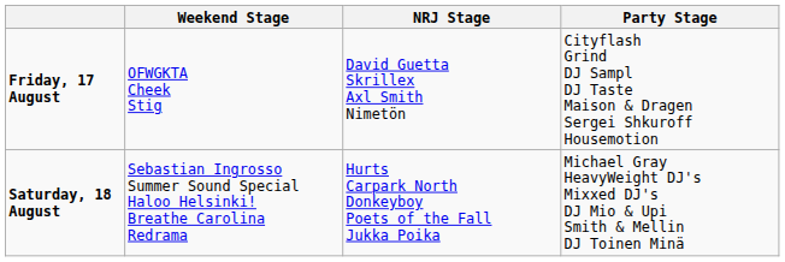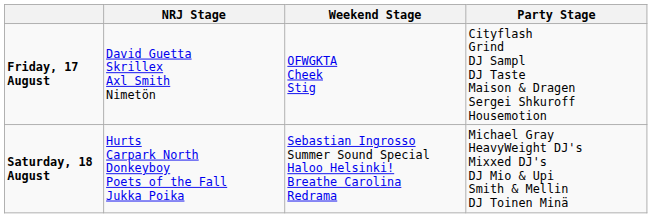columns swapped: NRJ Stage <-> Weekend Stage
